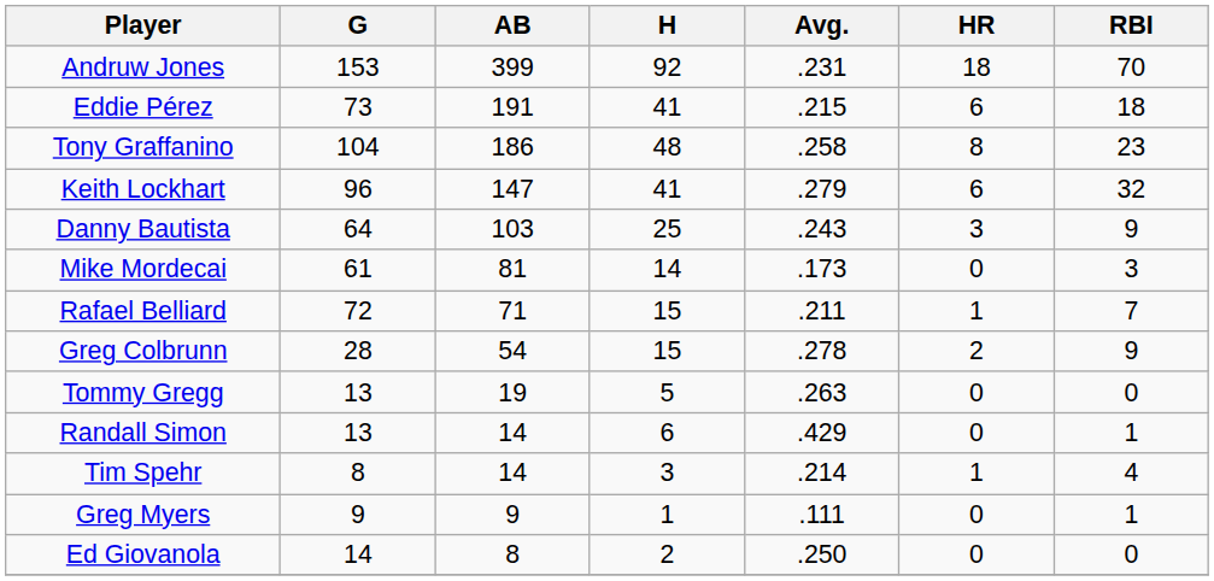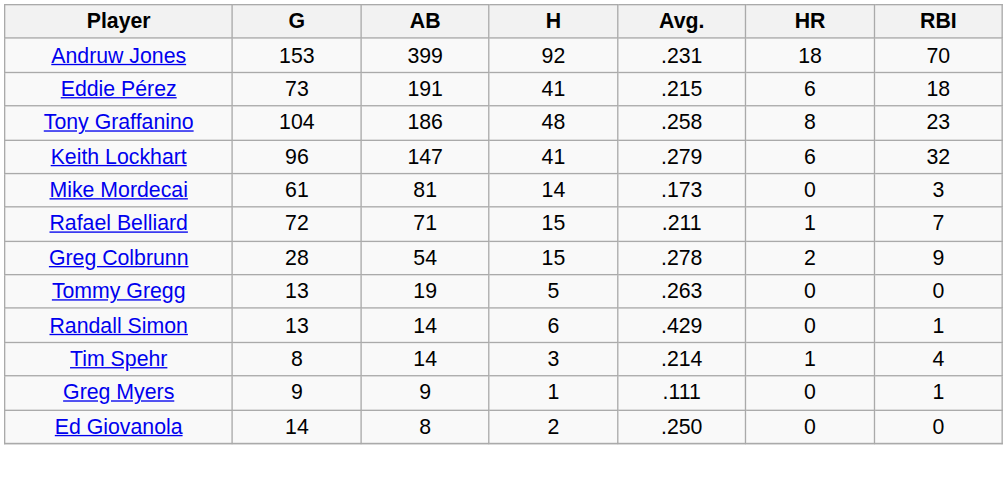- row: Danny Bautista | 64 | 103 | 25 | .243 | 3 | 9
